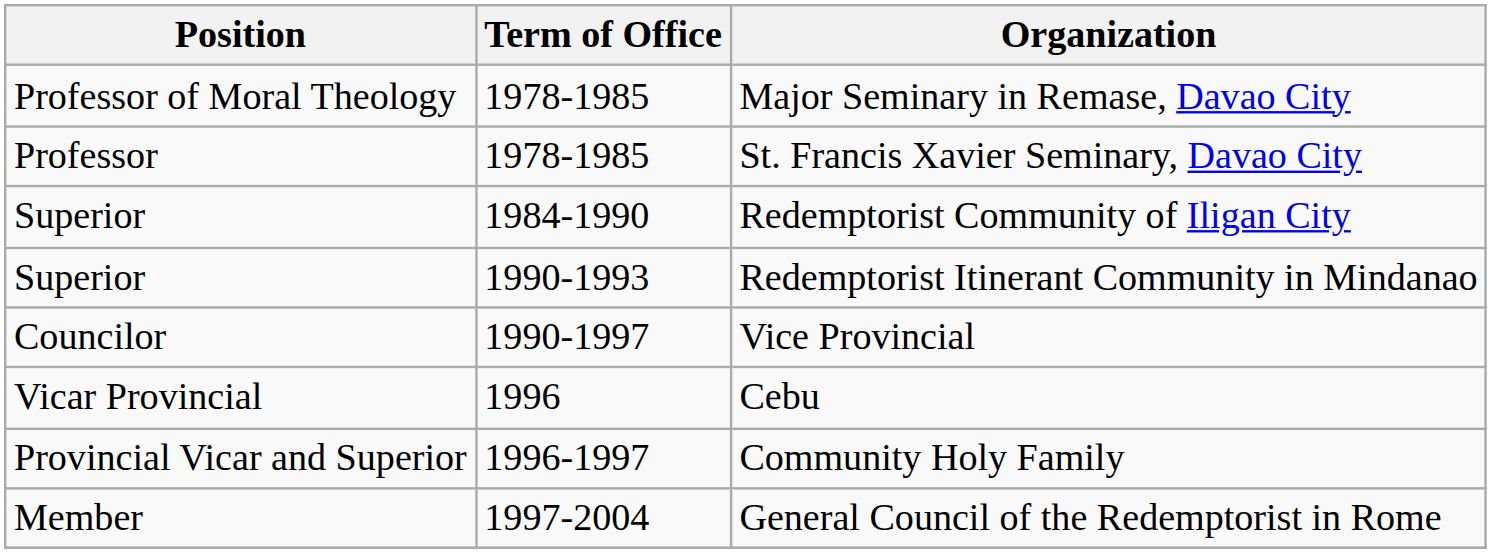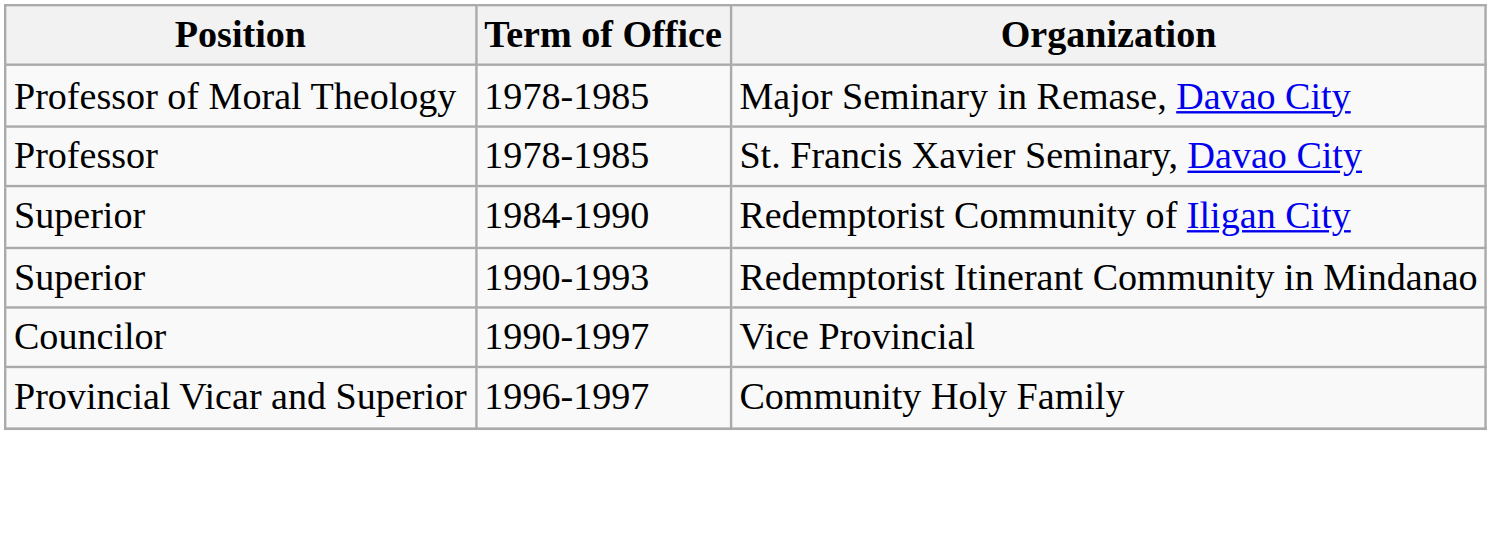- row: Vicar Provincial | 1996 | Cebu
- row: Member | 1997-2004 | General Council of the Redemptorist in Rome
